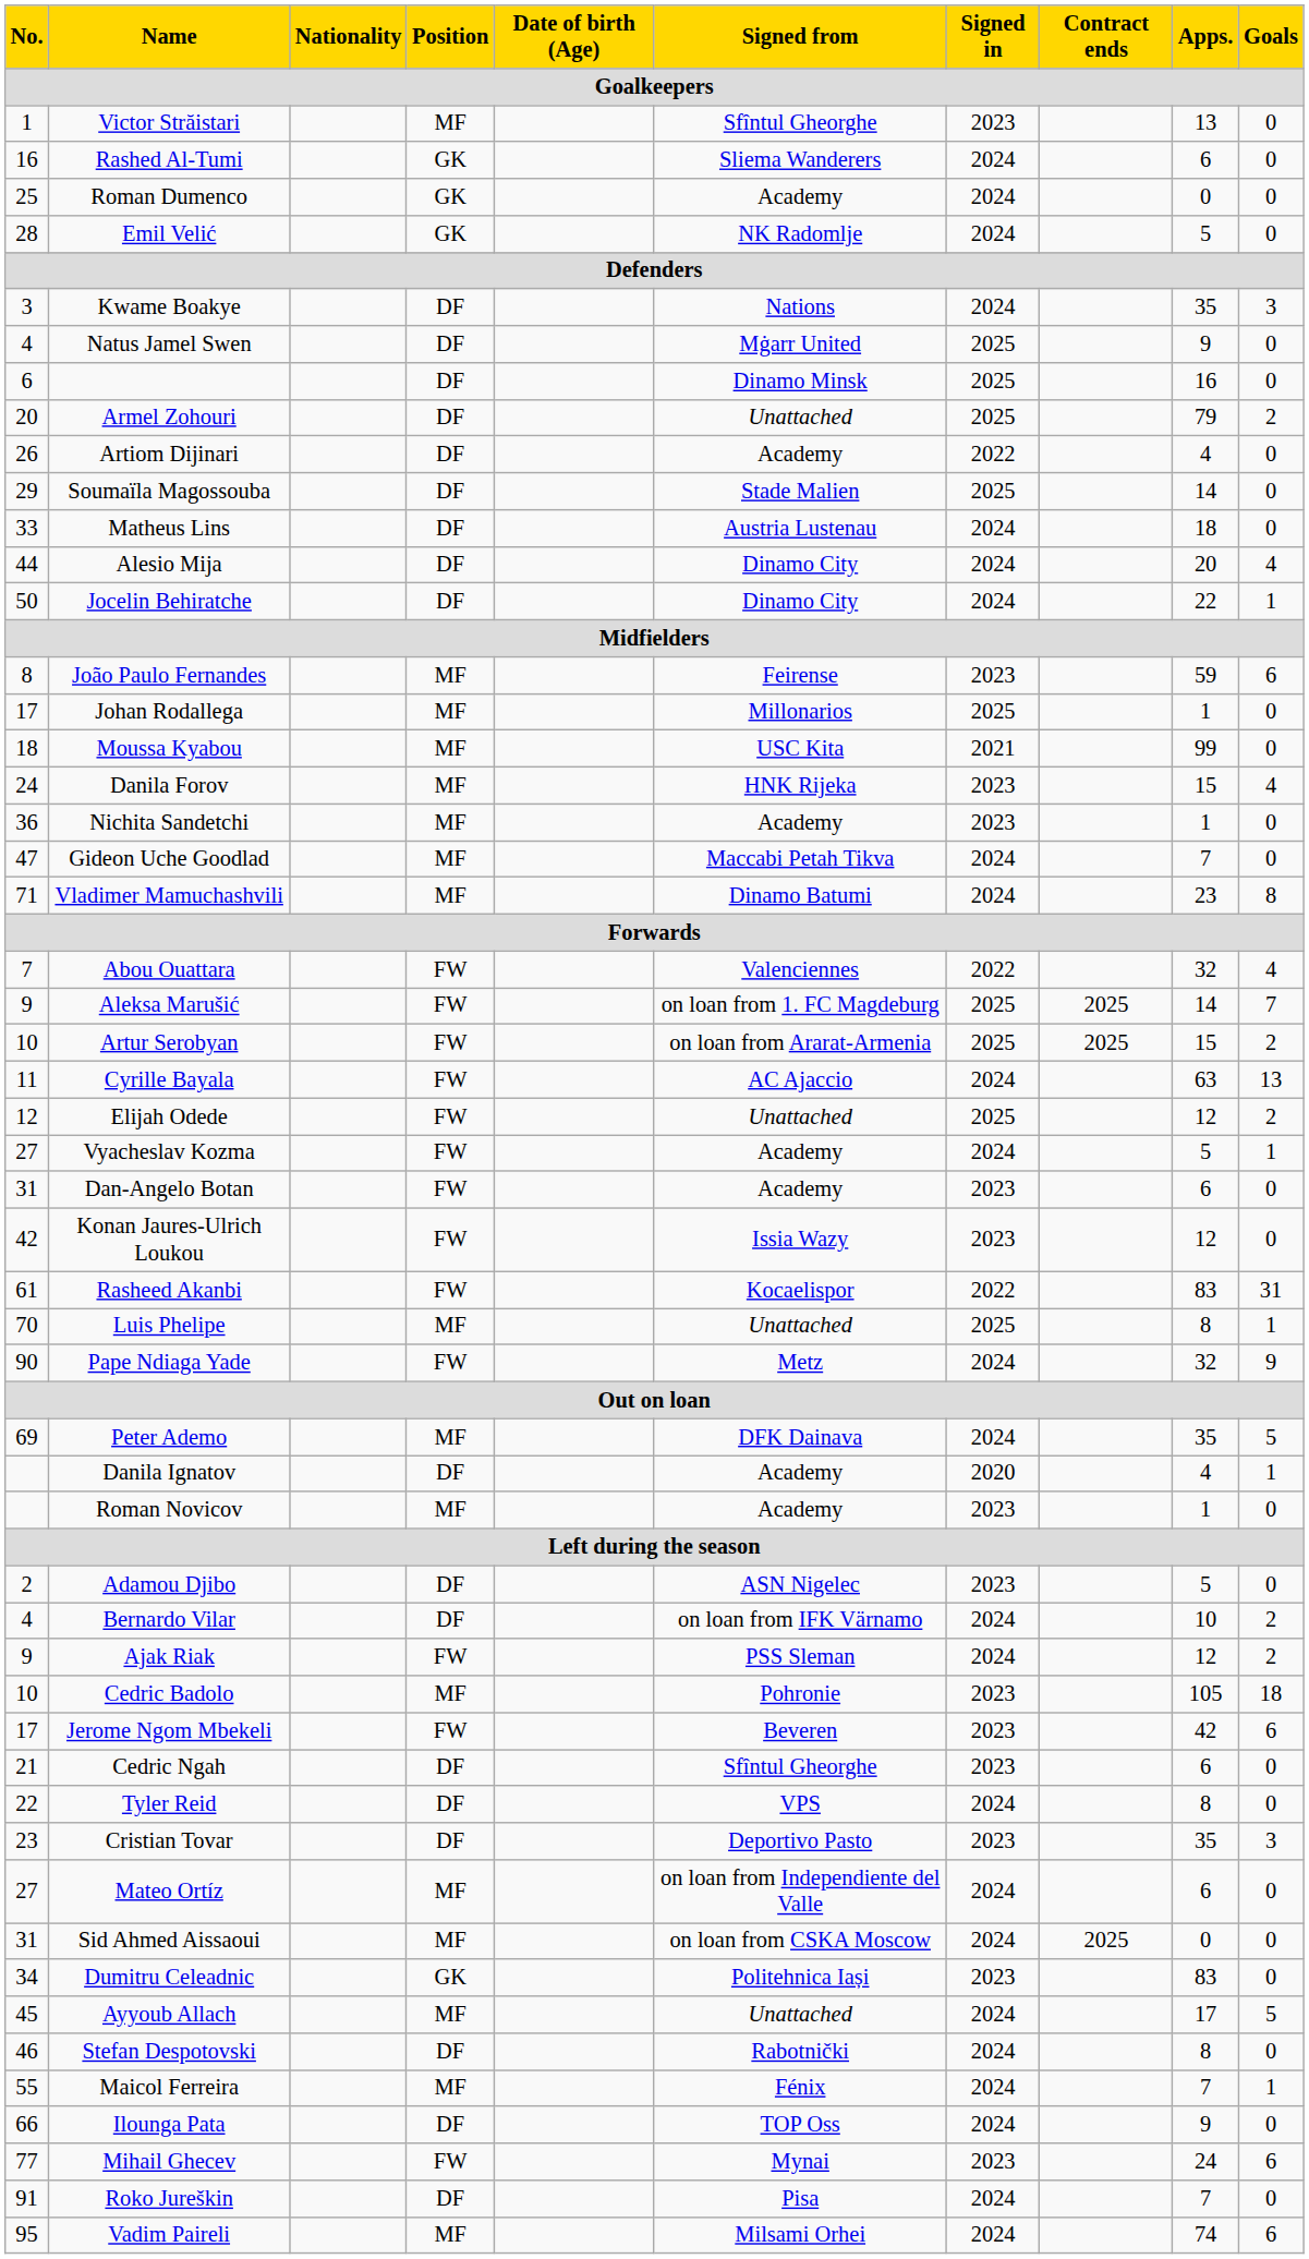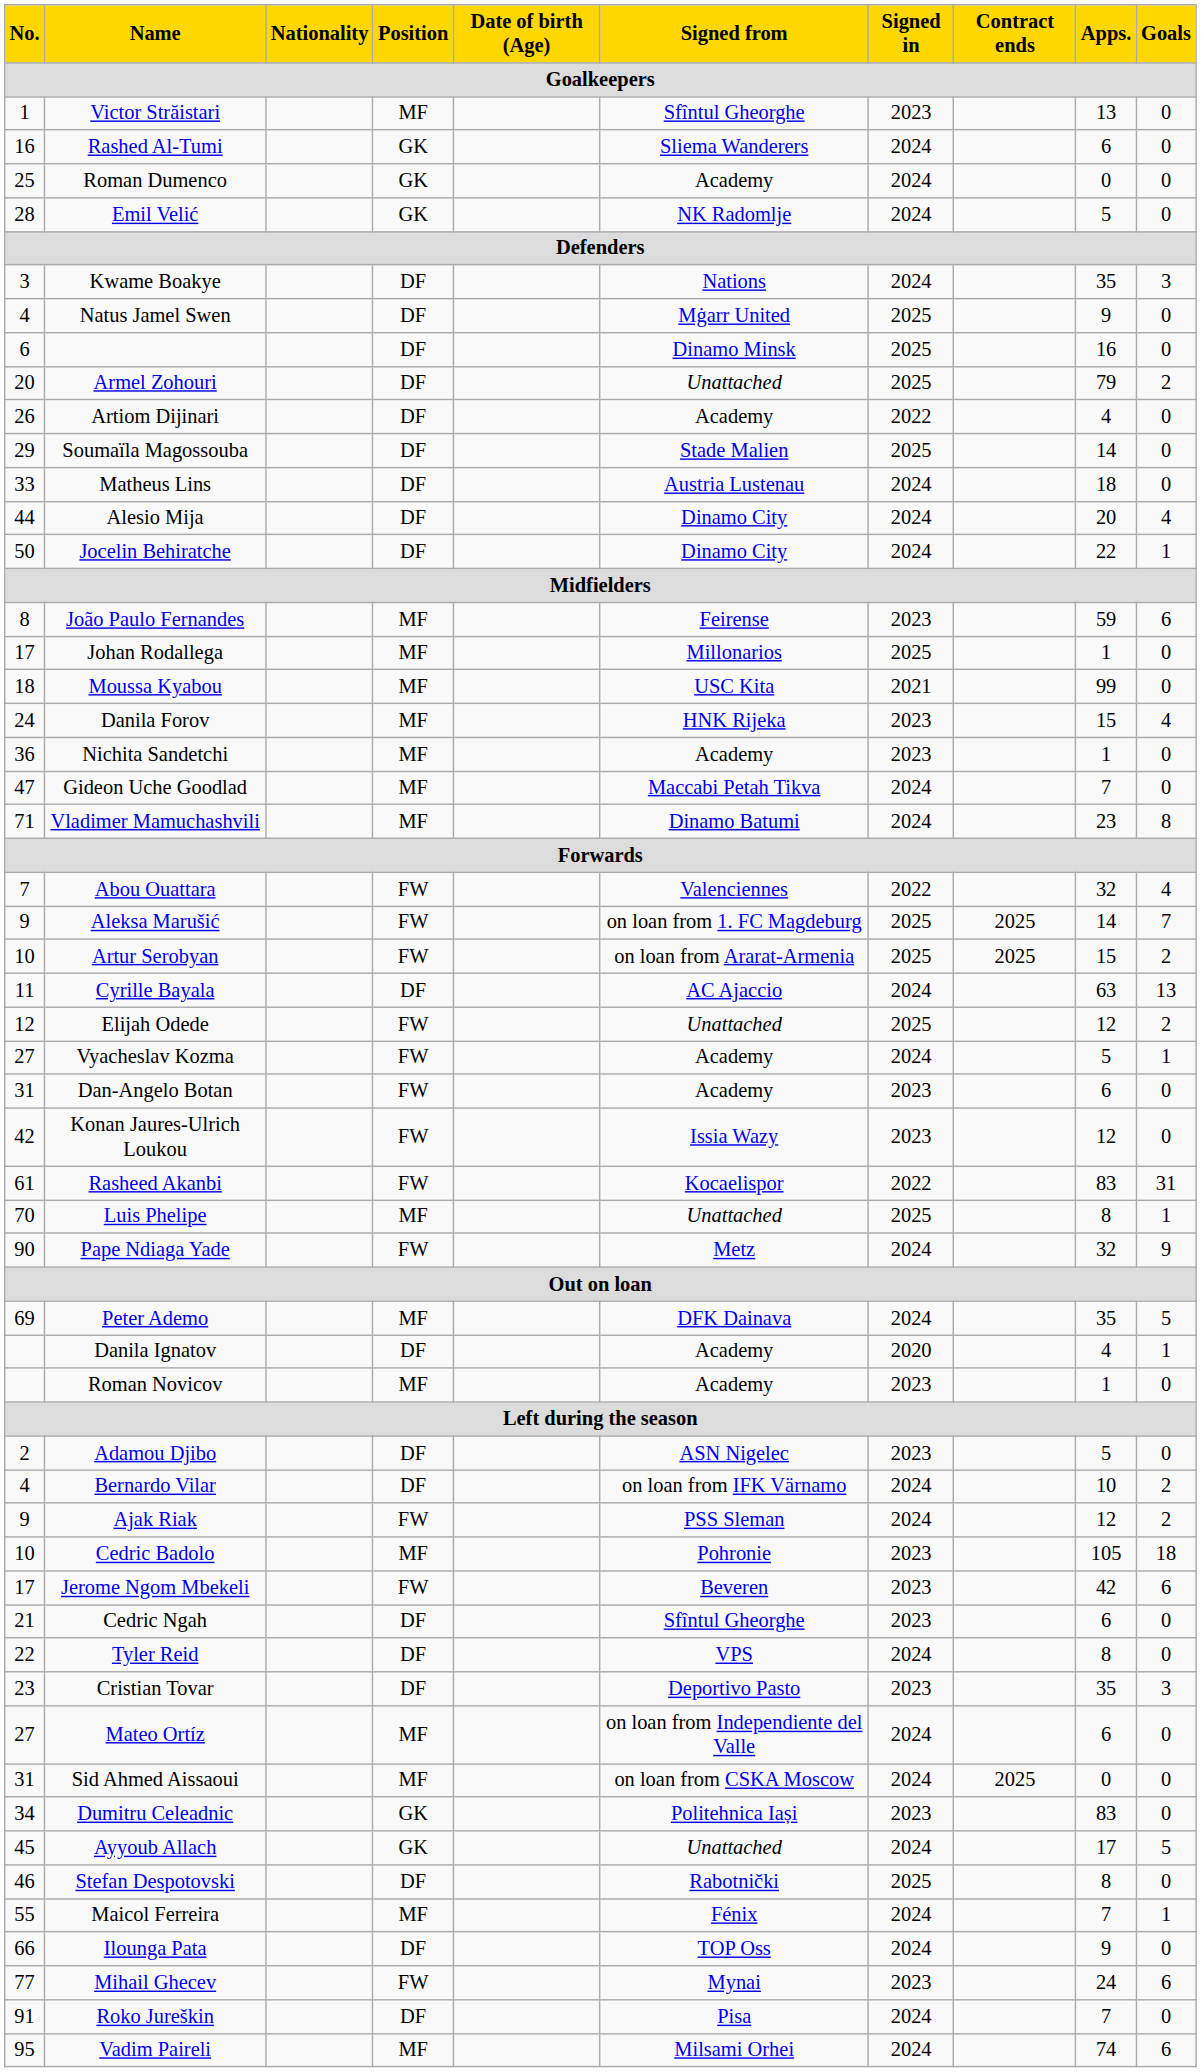Cyrille Bayala | Position: FW -> DF
Ayyoub Allach | Position: MF -> GK
Stefan Despotovski | Signed in: 2024 -> 2025
